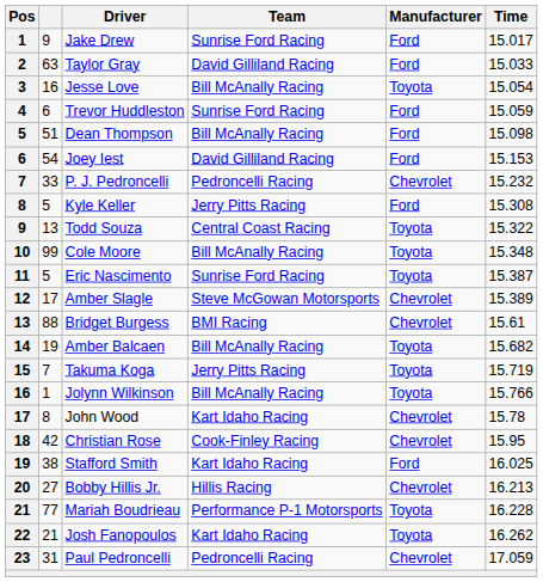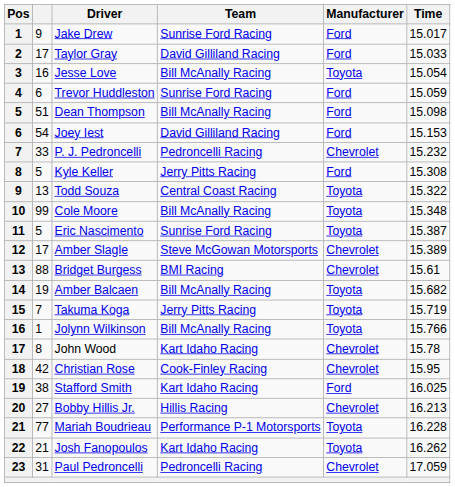Taylor Gray | column 2: 63 -> 17
